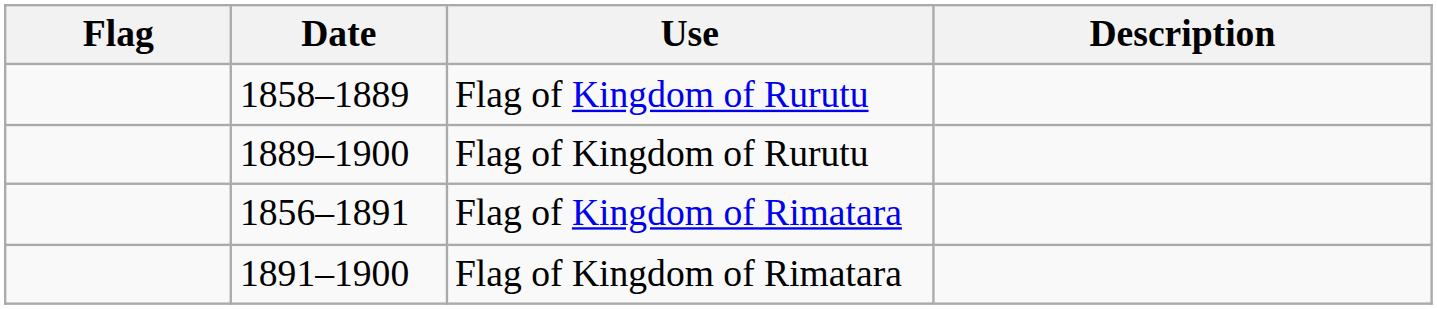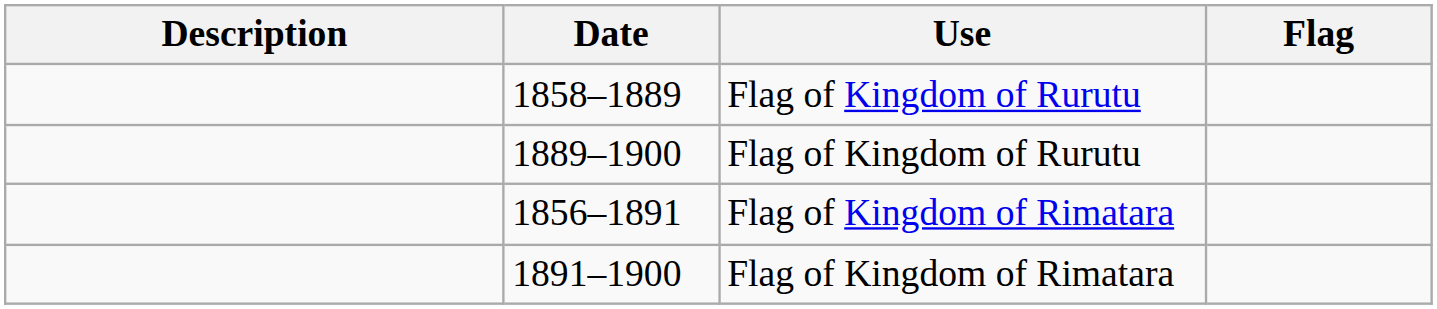columns swapped: Flag <-> Description
